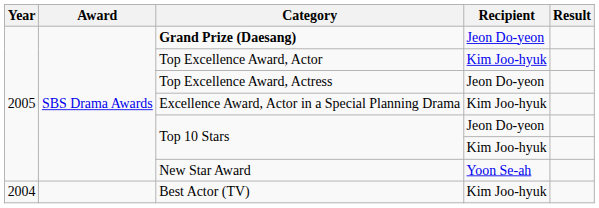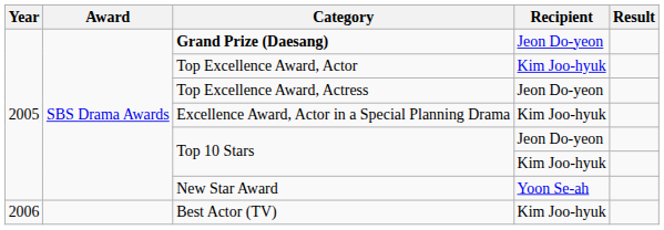Best Actor (TV) | Year: 2004 -> 2006
